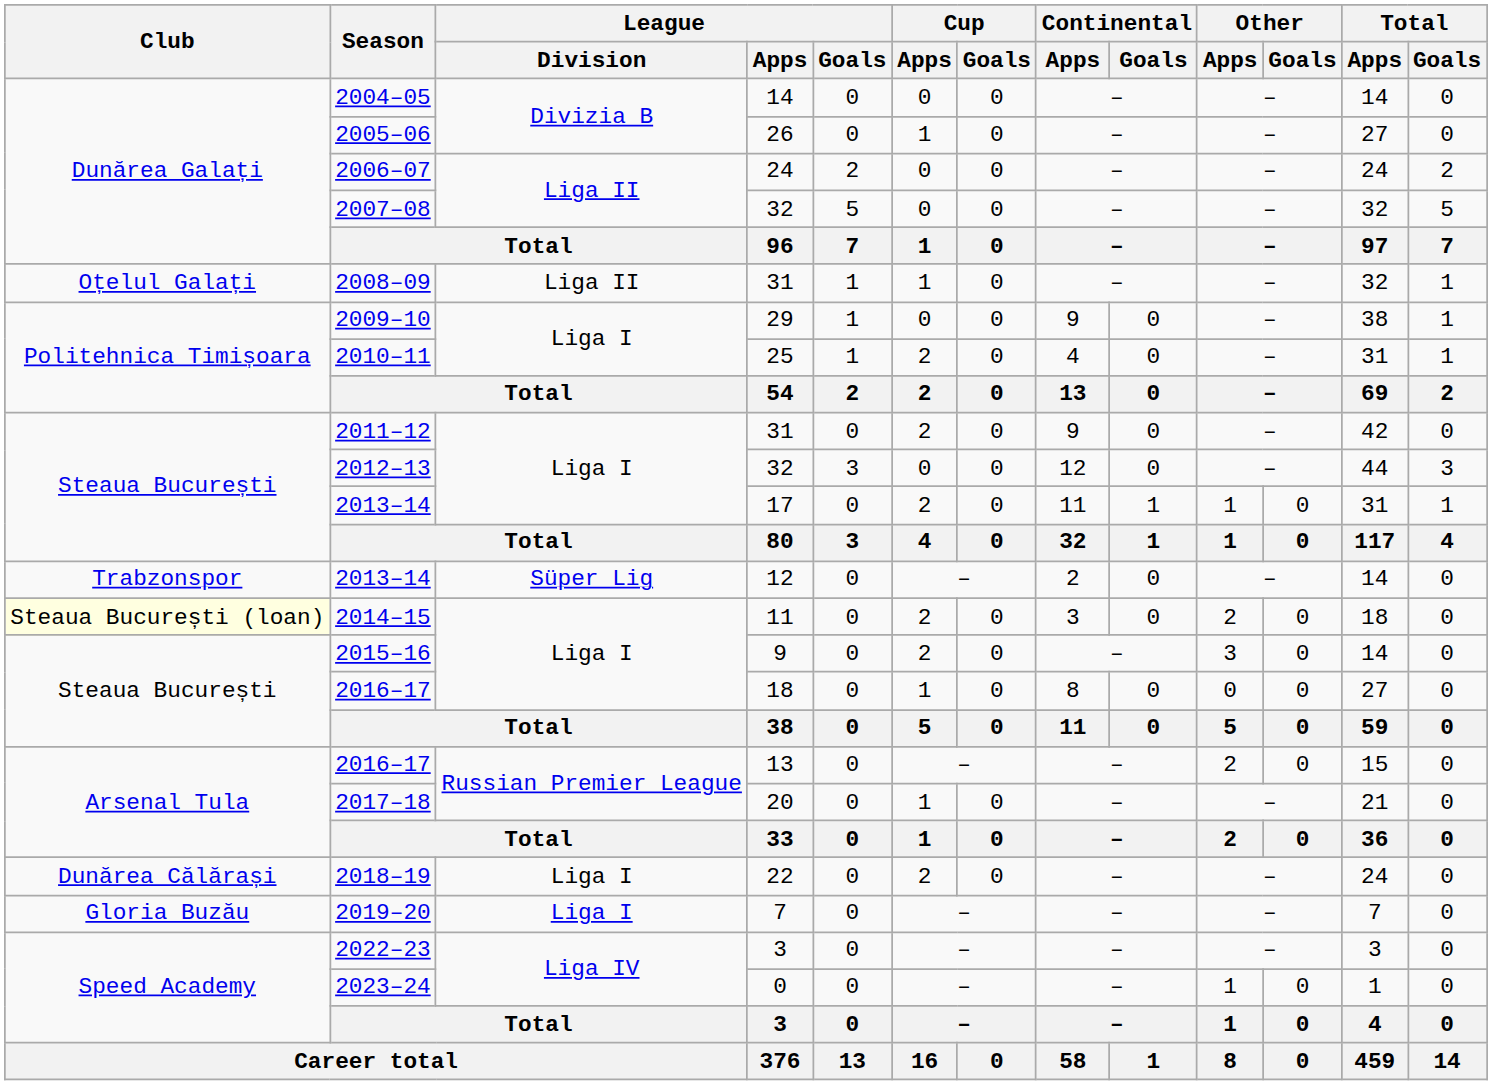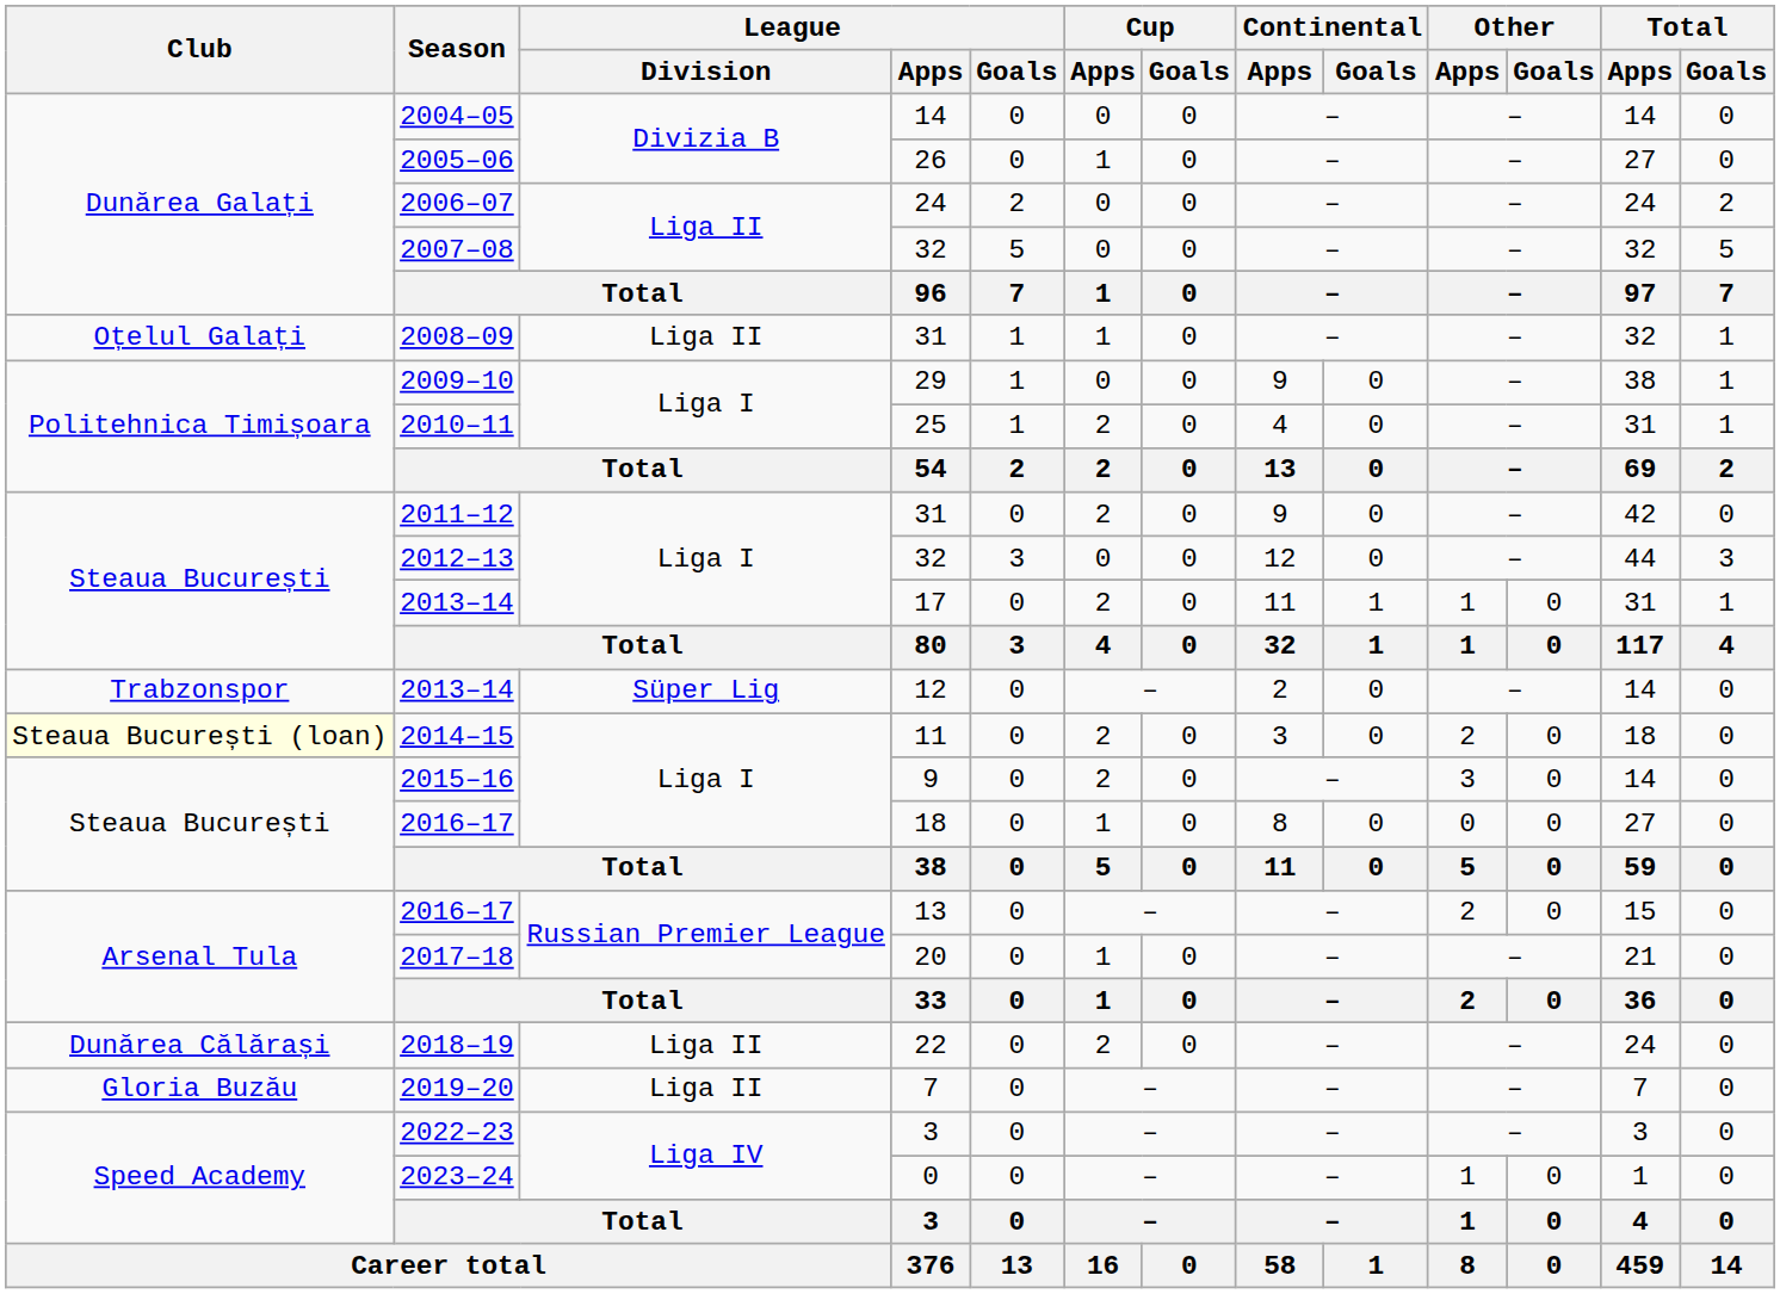2018–19 | League / Division: Liga I -> Liga II
2019–20 | League / Division: Liga I -> Liga II
